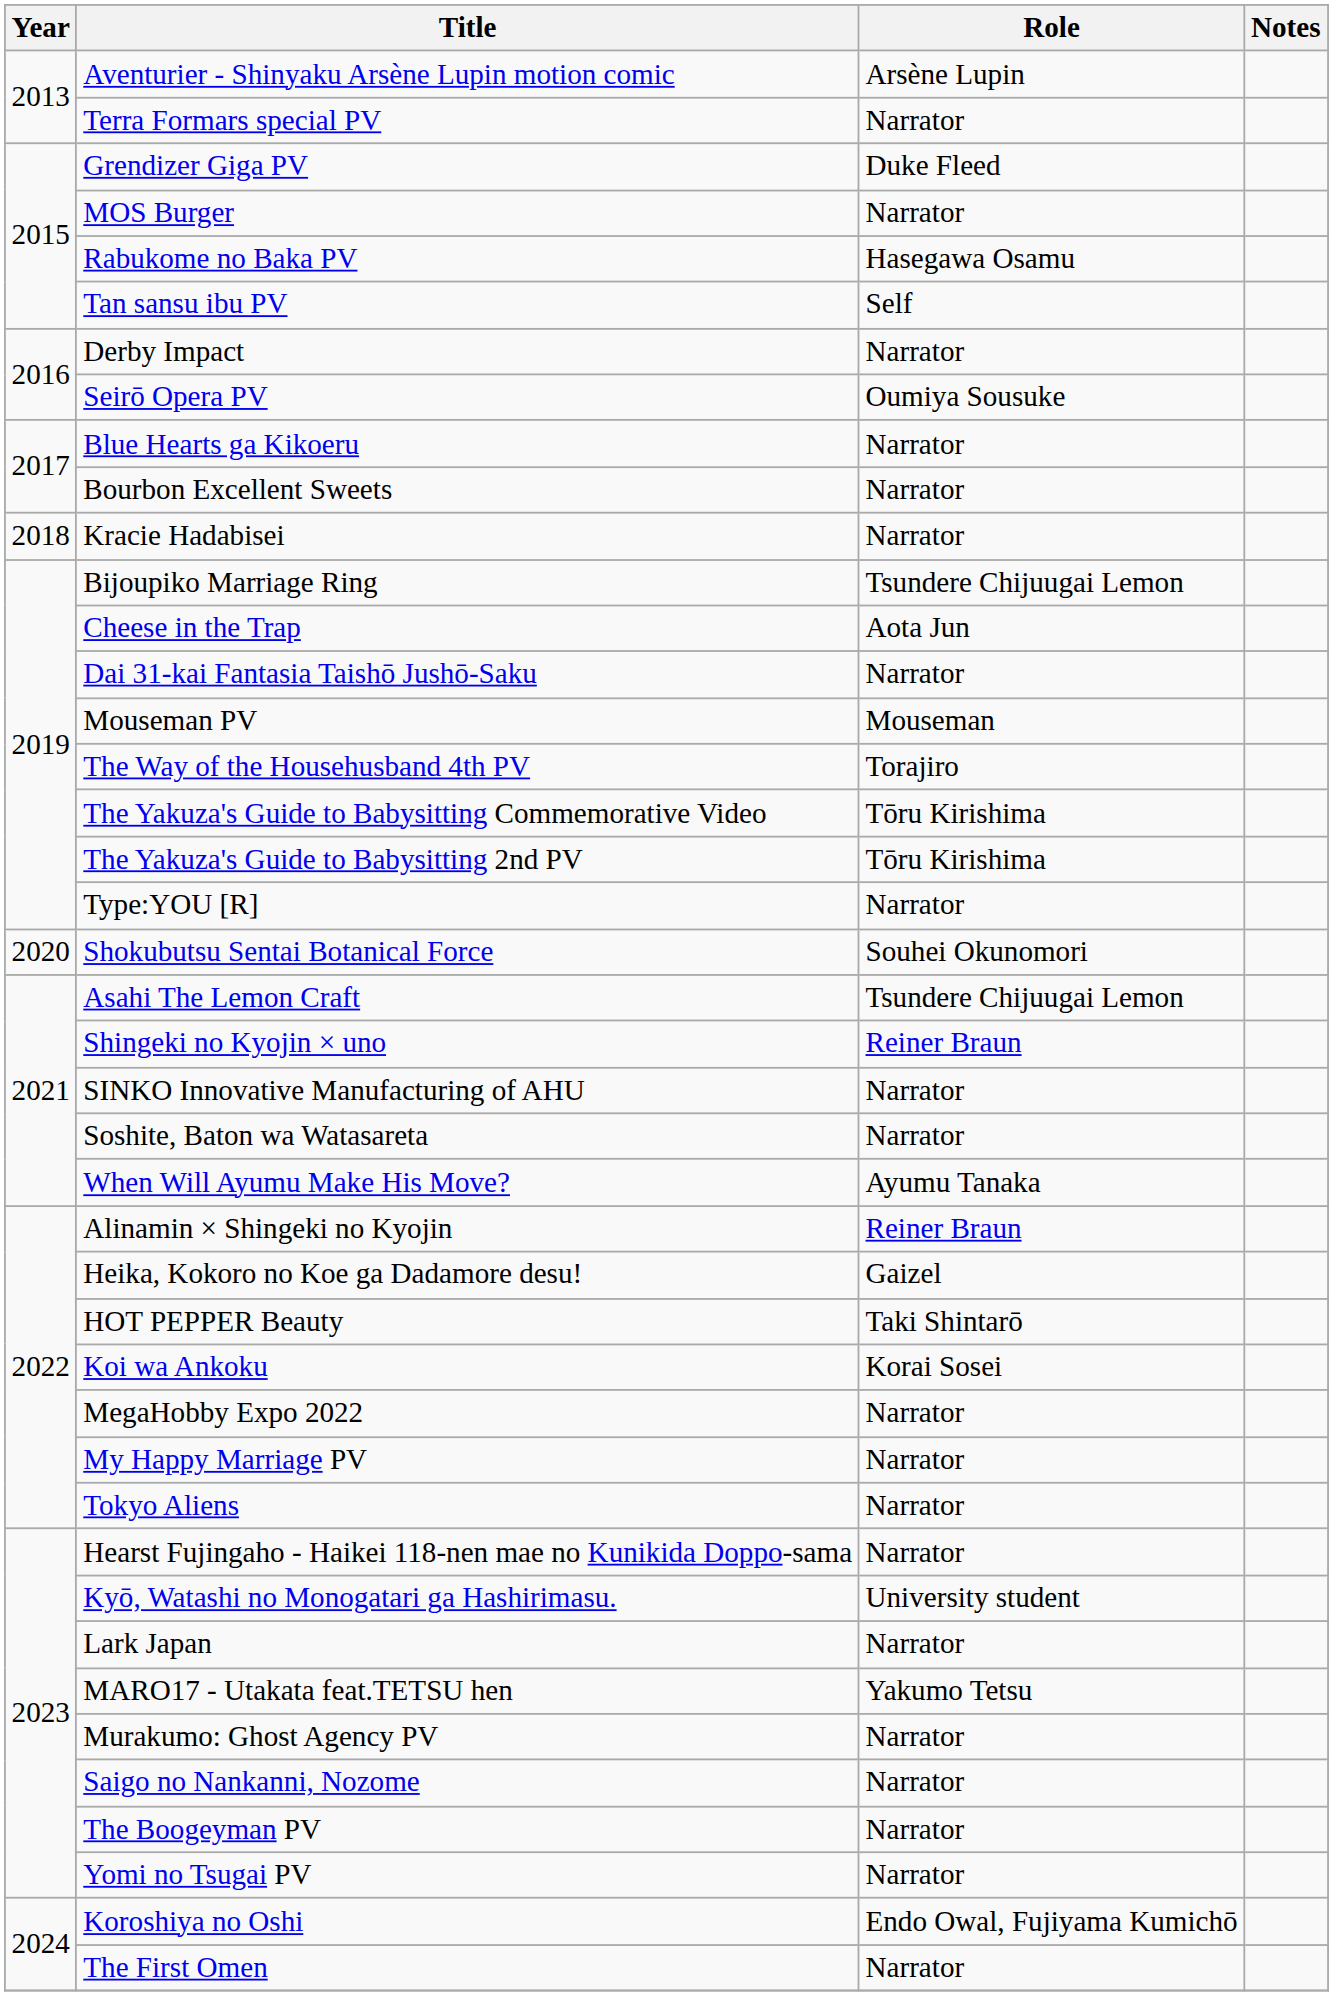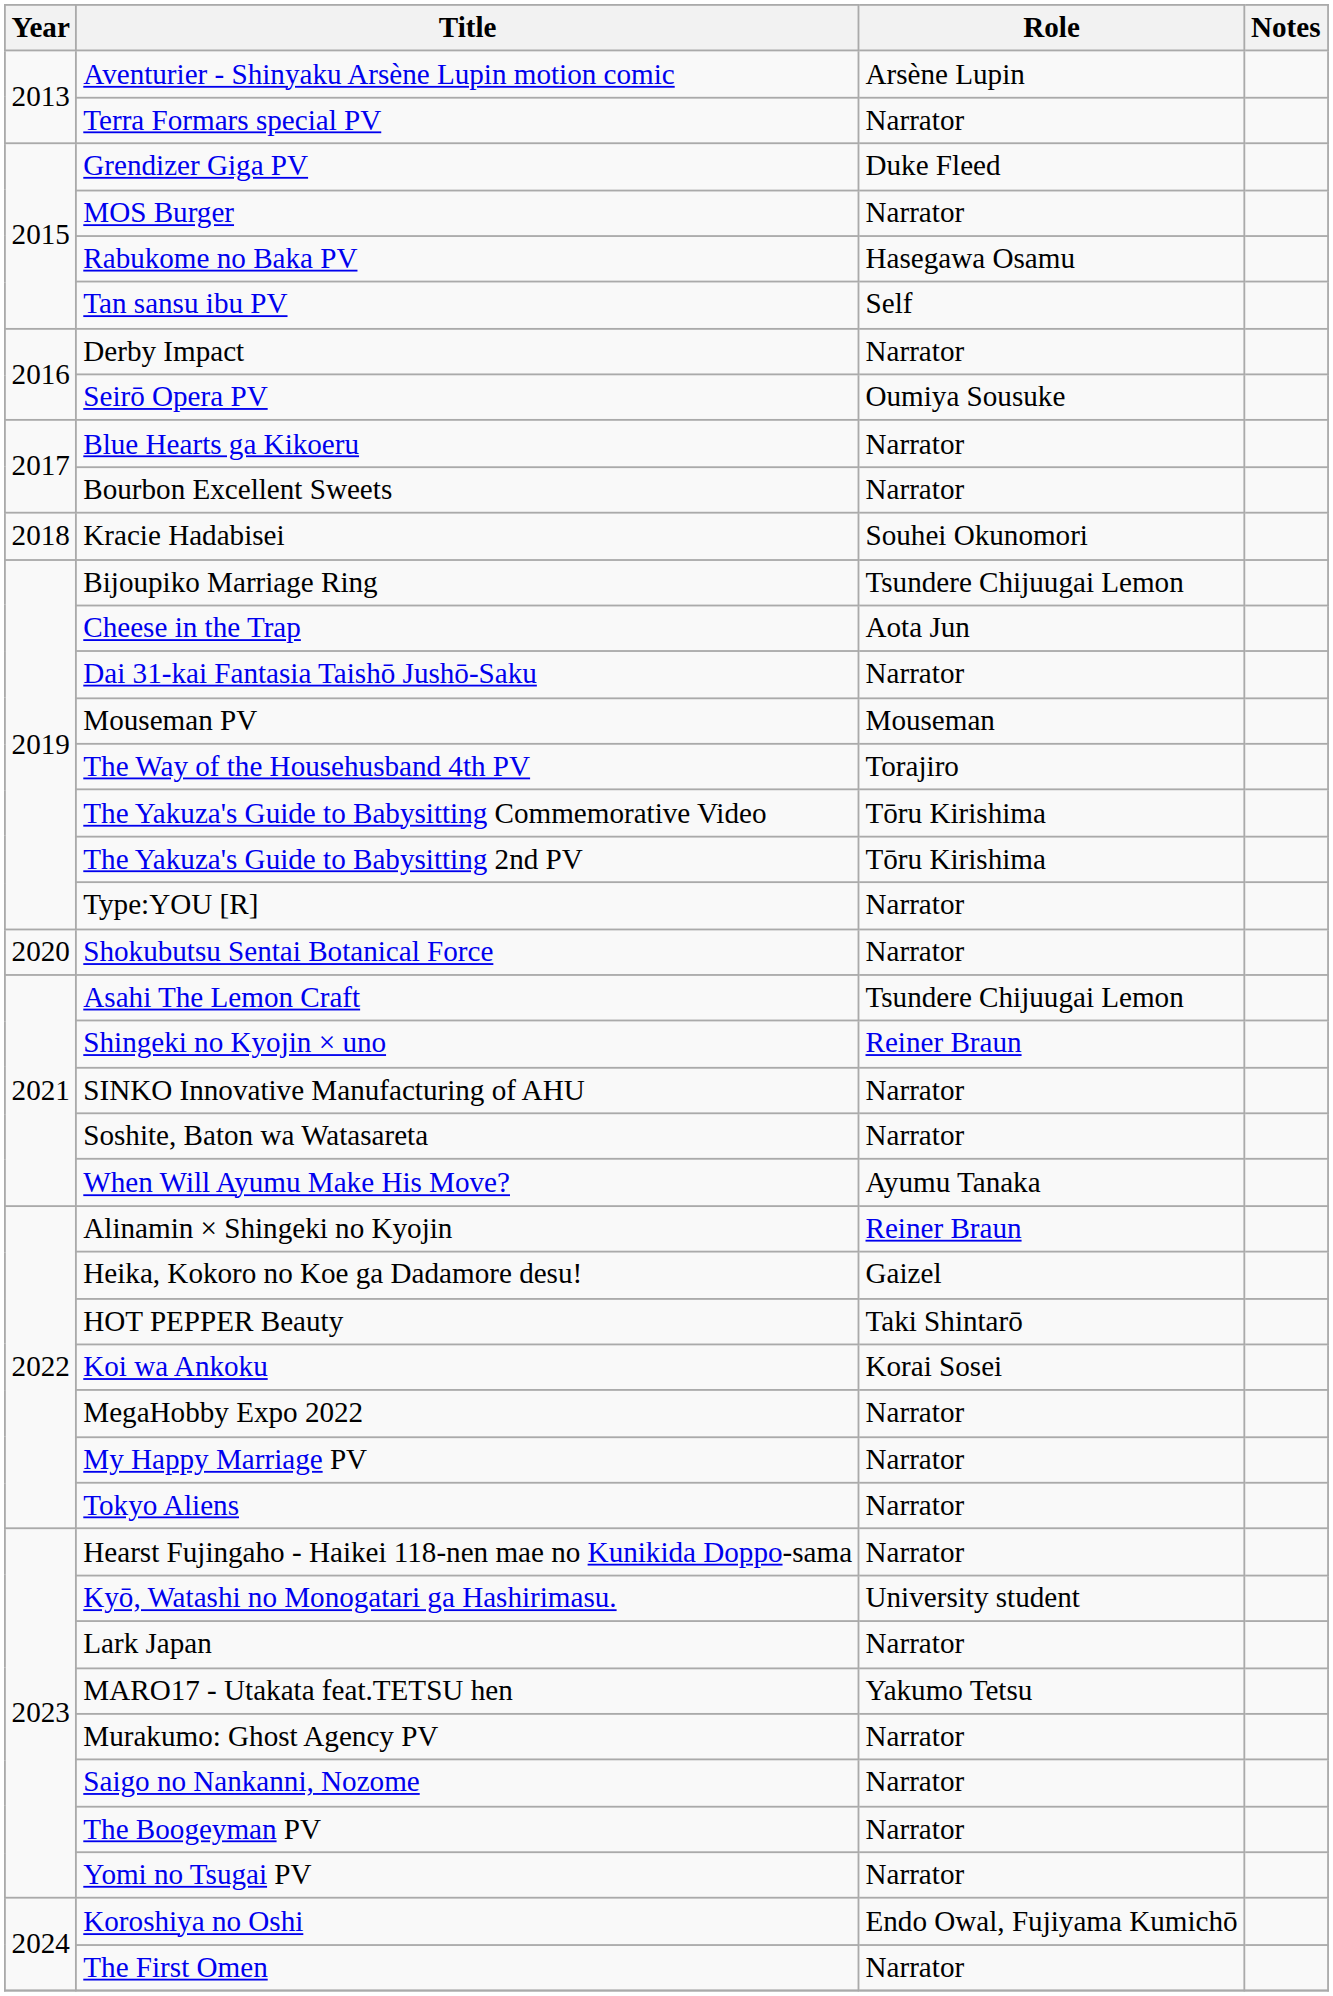Kracie Hadabisei | Role: Narrator -> Souhei Okunomori
Shokubutsu Sentai Botanical Force | Role: Souhei Okunomori -> Narrator
